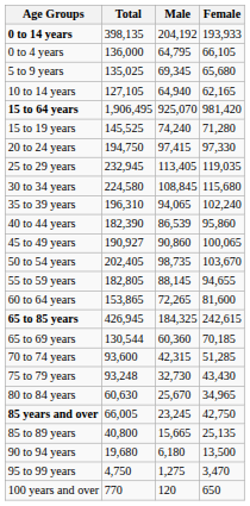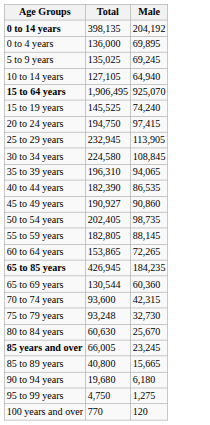- column: Female | 193,933 | 66,105 | 65,680 | 62,165 | 981,420 | 71,280 | 97,330 | 119,035 | 115,680 | 102,240 | 95,860 | 100,065 | 103,670 | 94,655 | 81,600 | 242,615 | 70,185 | 51,285 | 43,430 | 34,965 | 42,750 | 25,135 | 13,500 | 3,470 | 650
0 to 4 years | Male: 64,795 -> 69,895
5 to 9 years | Male: 69,345 -> 69,245
25 to 29 years | Male: 113,405 -> 113,905
40 to 44 years | Male: 86,539 -> 86,535
65 to 85 years | Male: 184,325 -> 184,235
